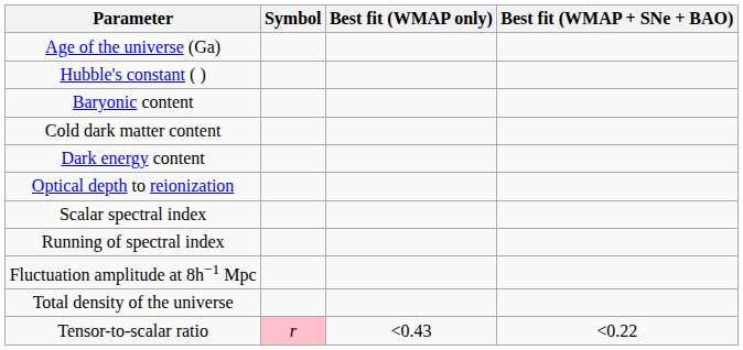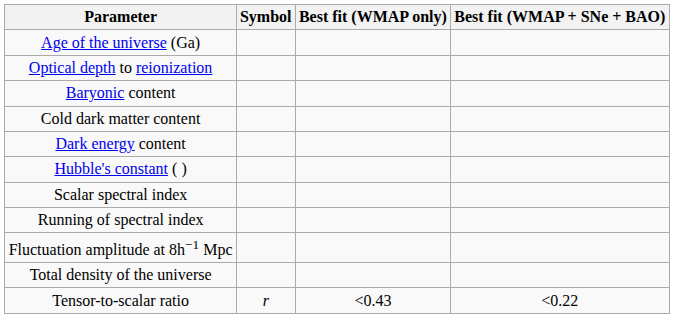rows swapped: Hubble's constant ( ) <-> Optical depth to reionization
Tensor-to-scalar ratio | Symbol: pink background -> no background
